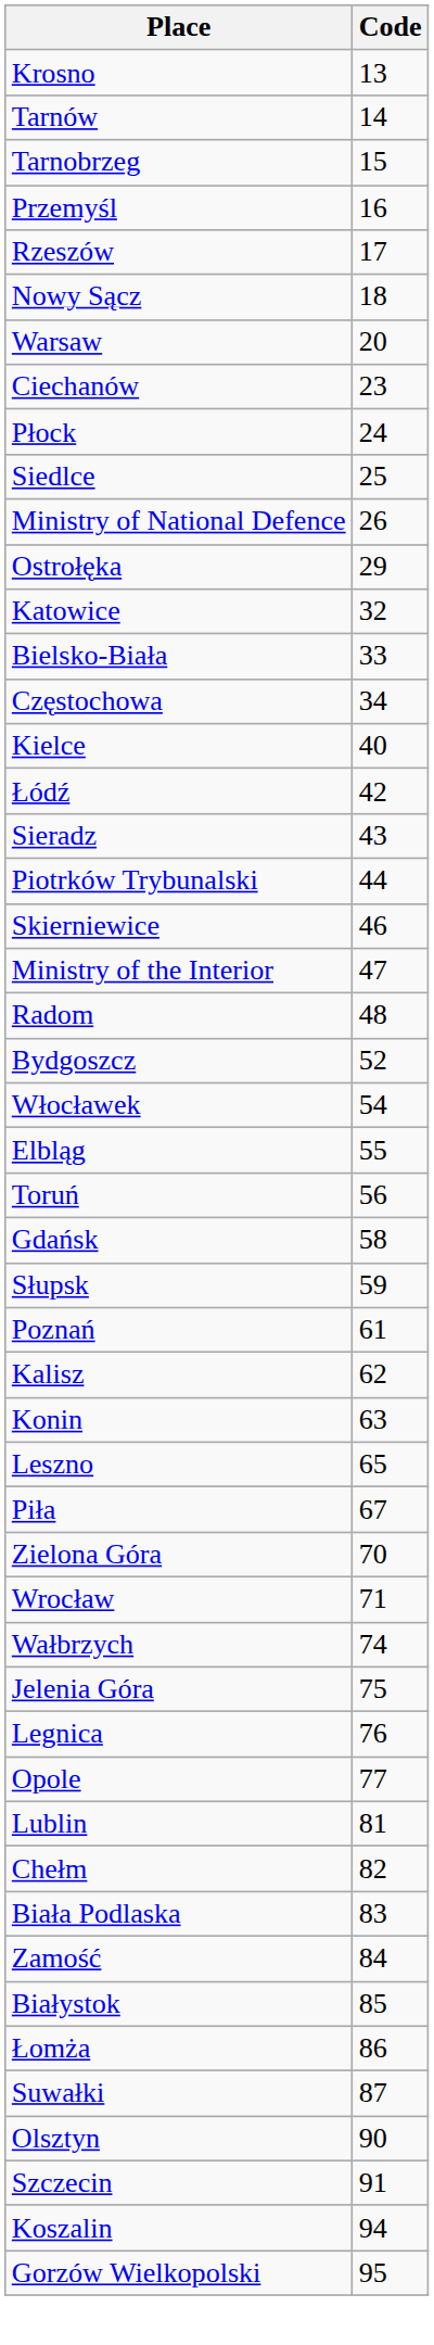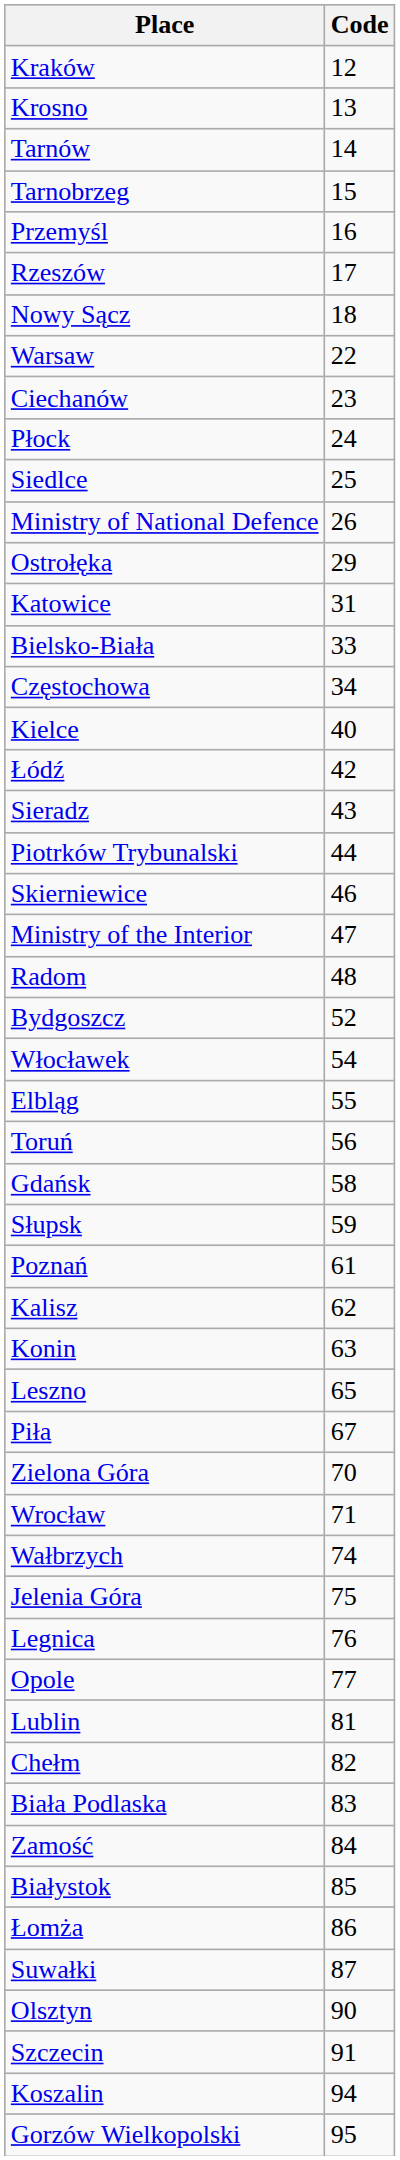+ row: Kraków | 12
Warsaw | Code: 20 -> 22
Katowice | Code: 32 -> 31
